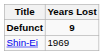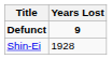Shin-Ei | Years Lost: 1969 -> 1928
